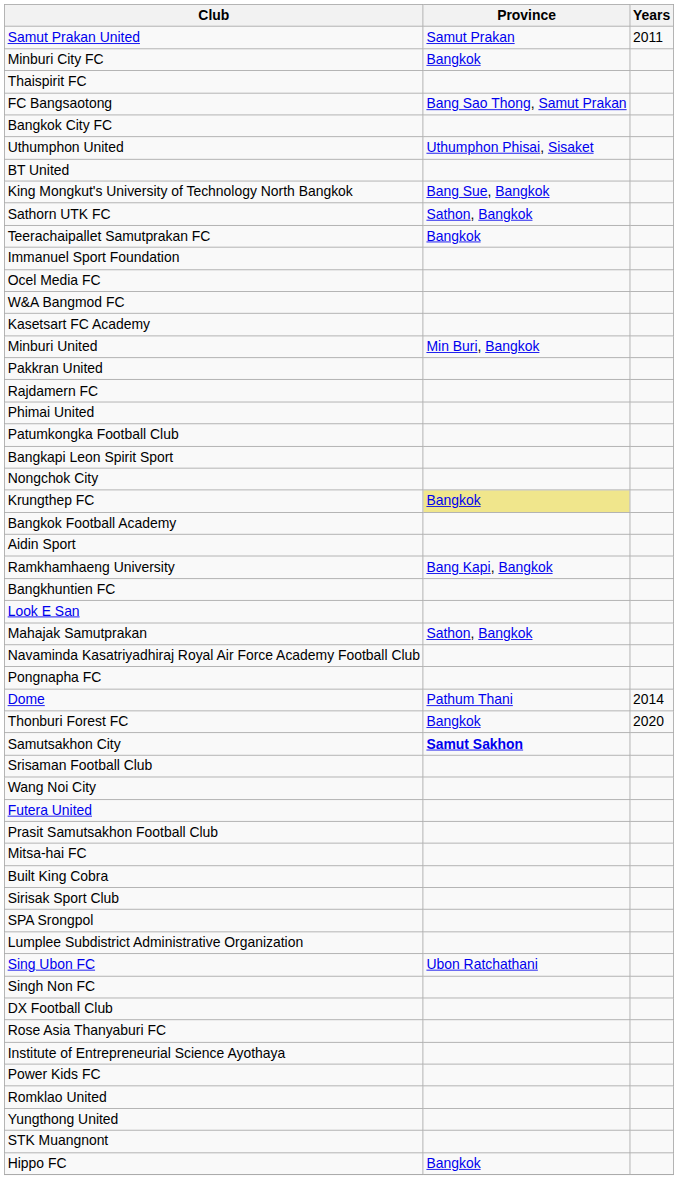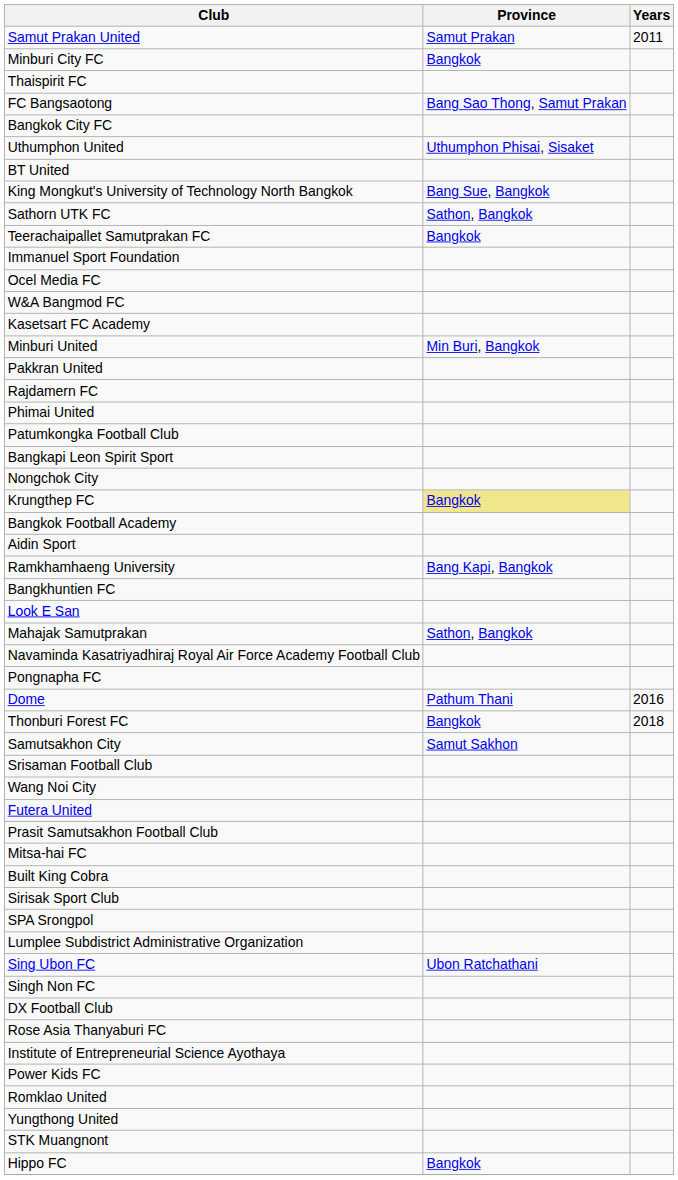Dome | Years: 2014 -> 2016
Thonburi Forest FC | Years: 2020 -> 2018
Samutsakhon City | Province: bold -> normal
